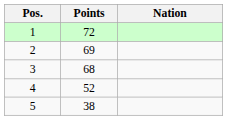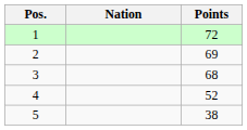columns swapped: Nation <-> Points
